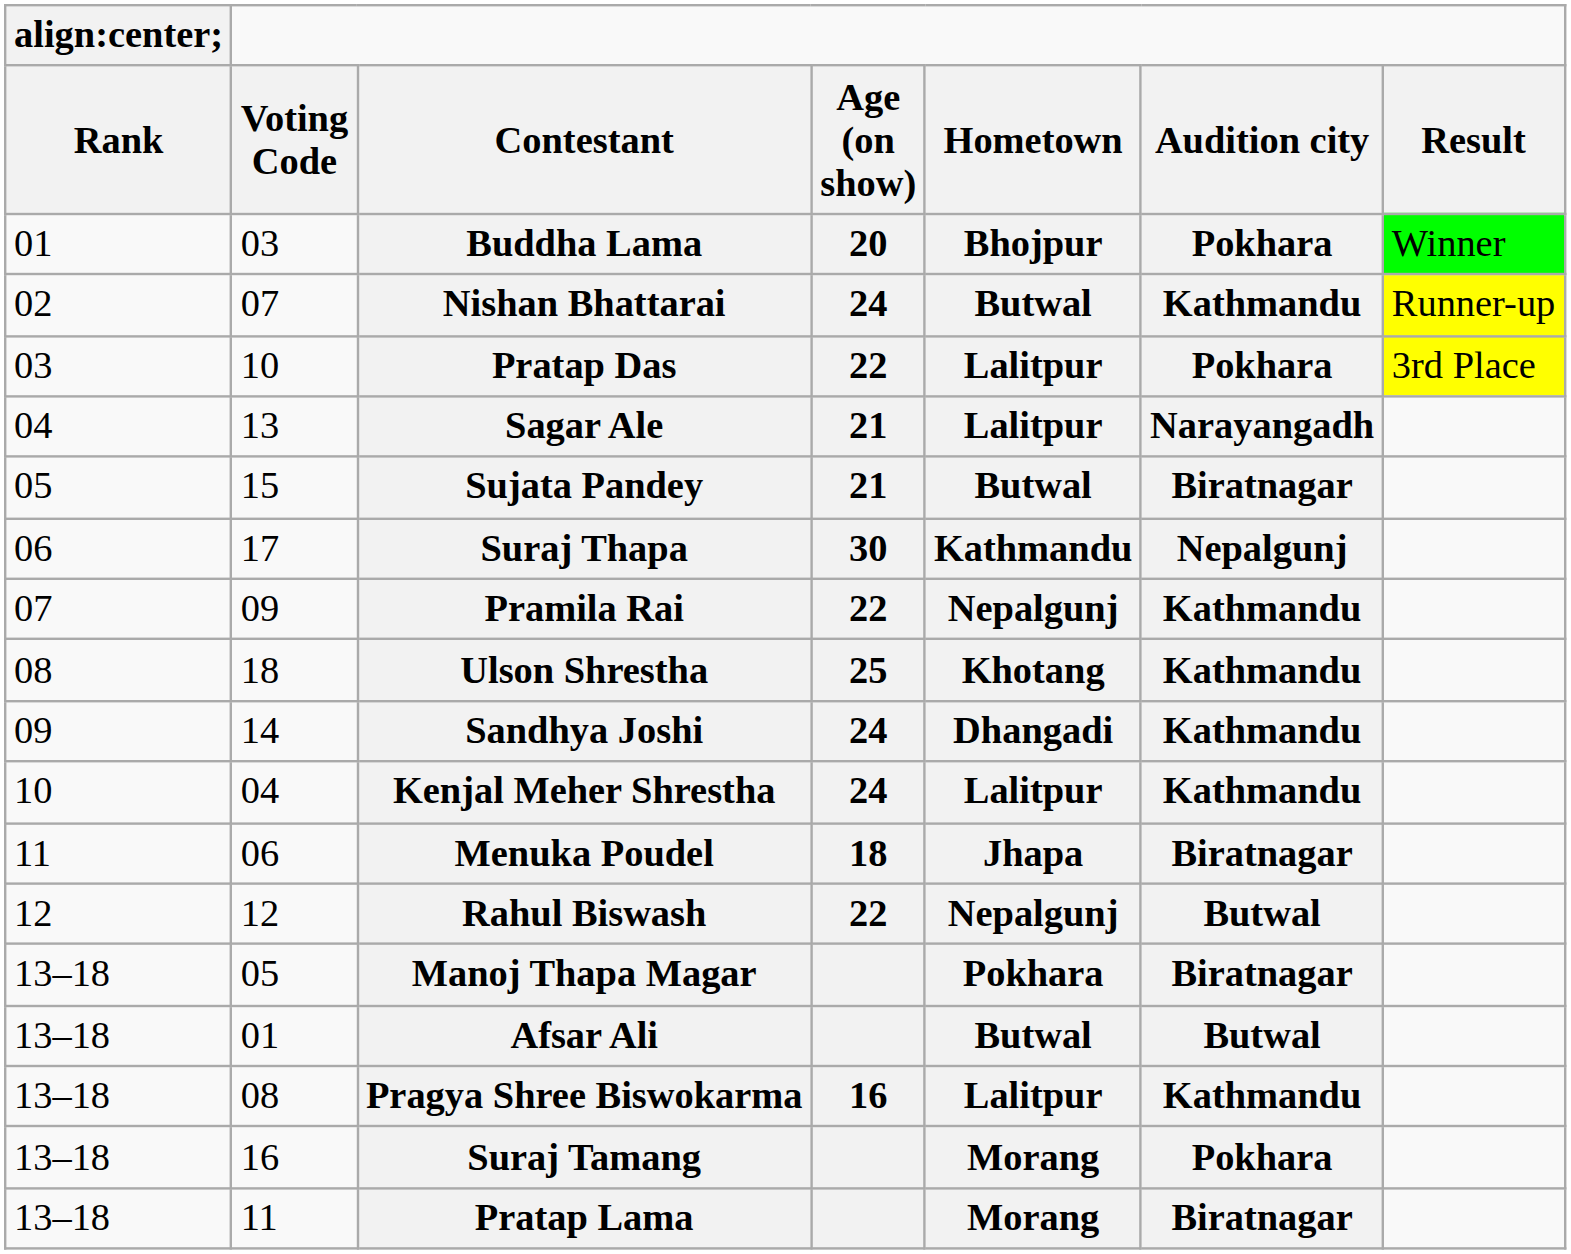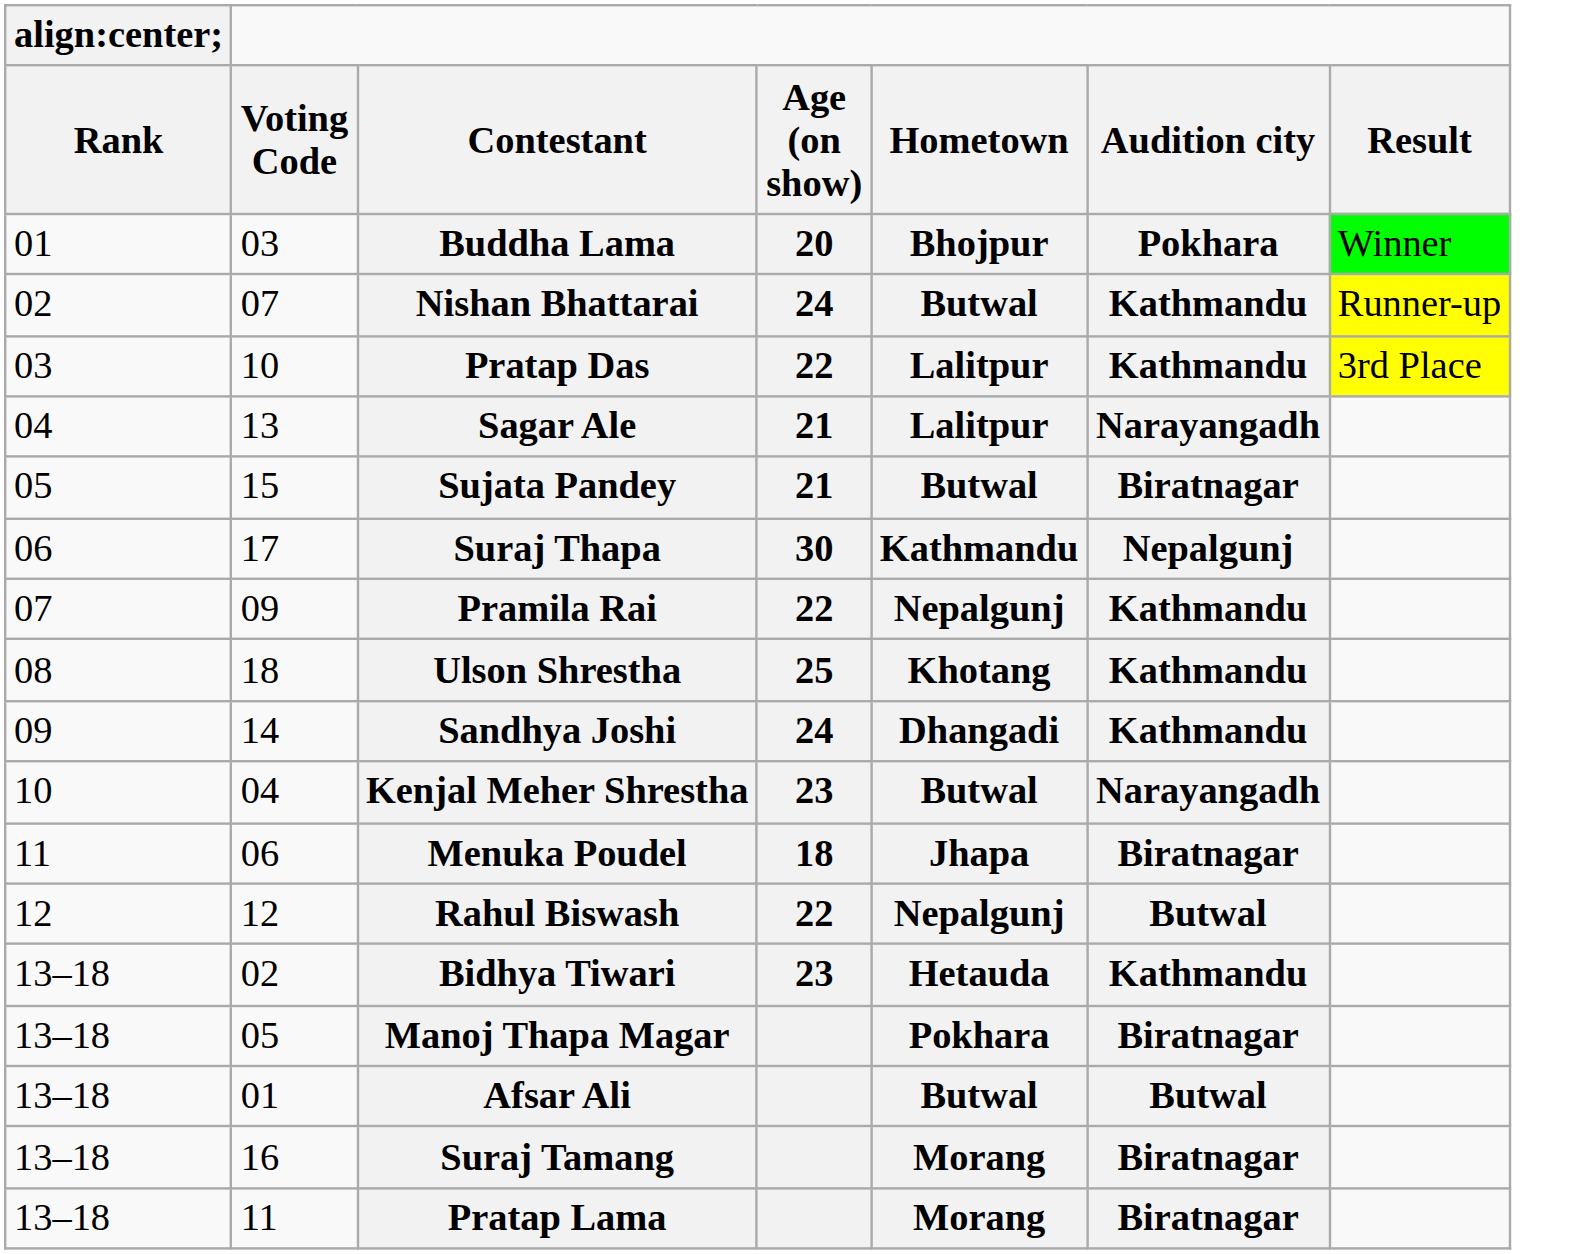Pratap Das | Audition city: Pokhara -> Kathmandu
Kenjal Meher Shrestha | Age (on show): 24 -> 23
Kenjal Meher Shrestha | Hometown: Lalitpur -> Butwal
Kenjal Meher Shrestha | Audition city: Kathmandu -> Narayangadh
+ row: 13–18 | 02 | Bidhya Tiwari | 23 | Hetauda | Kathmandu
- row: 13–18 | 08 | Pragya Shree Biswokarma | 16 | Lalitpur | Kathmandu
Suraj Tamang | Audition city: Pokhara -> Biratnagar
